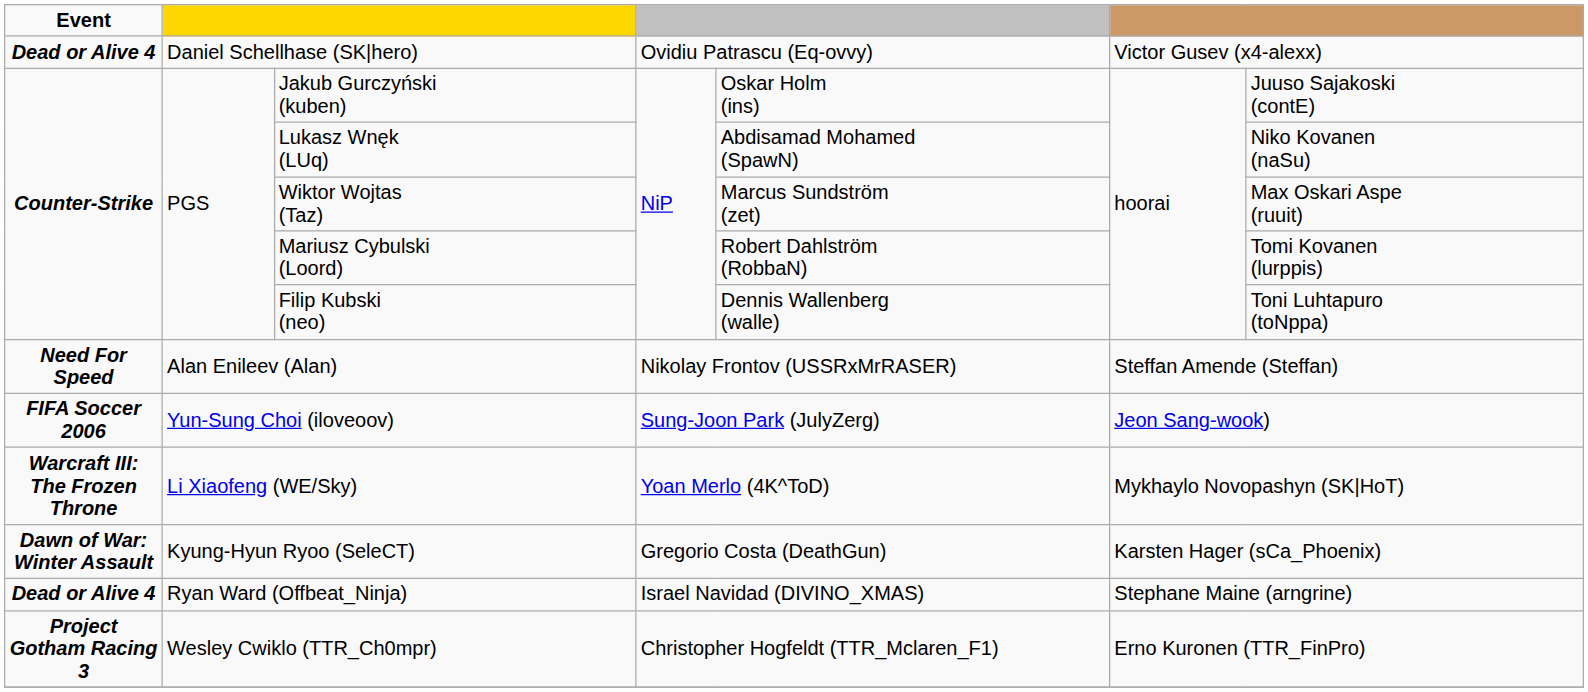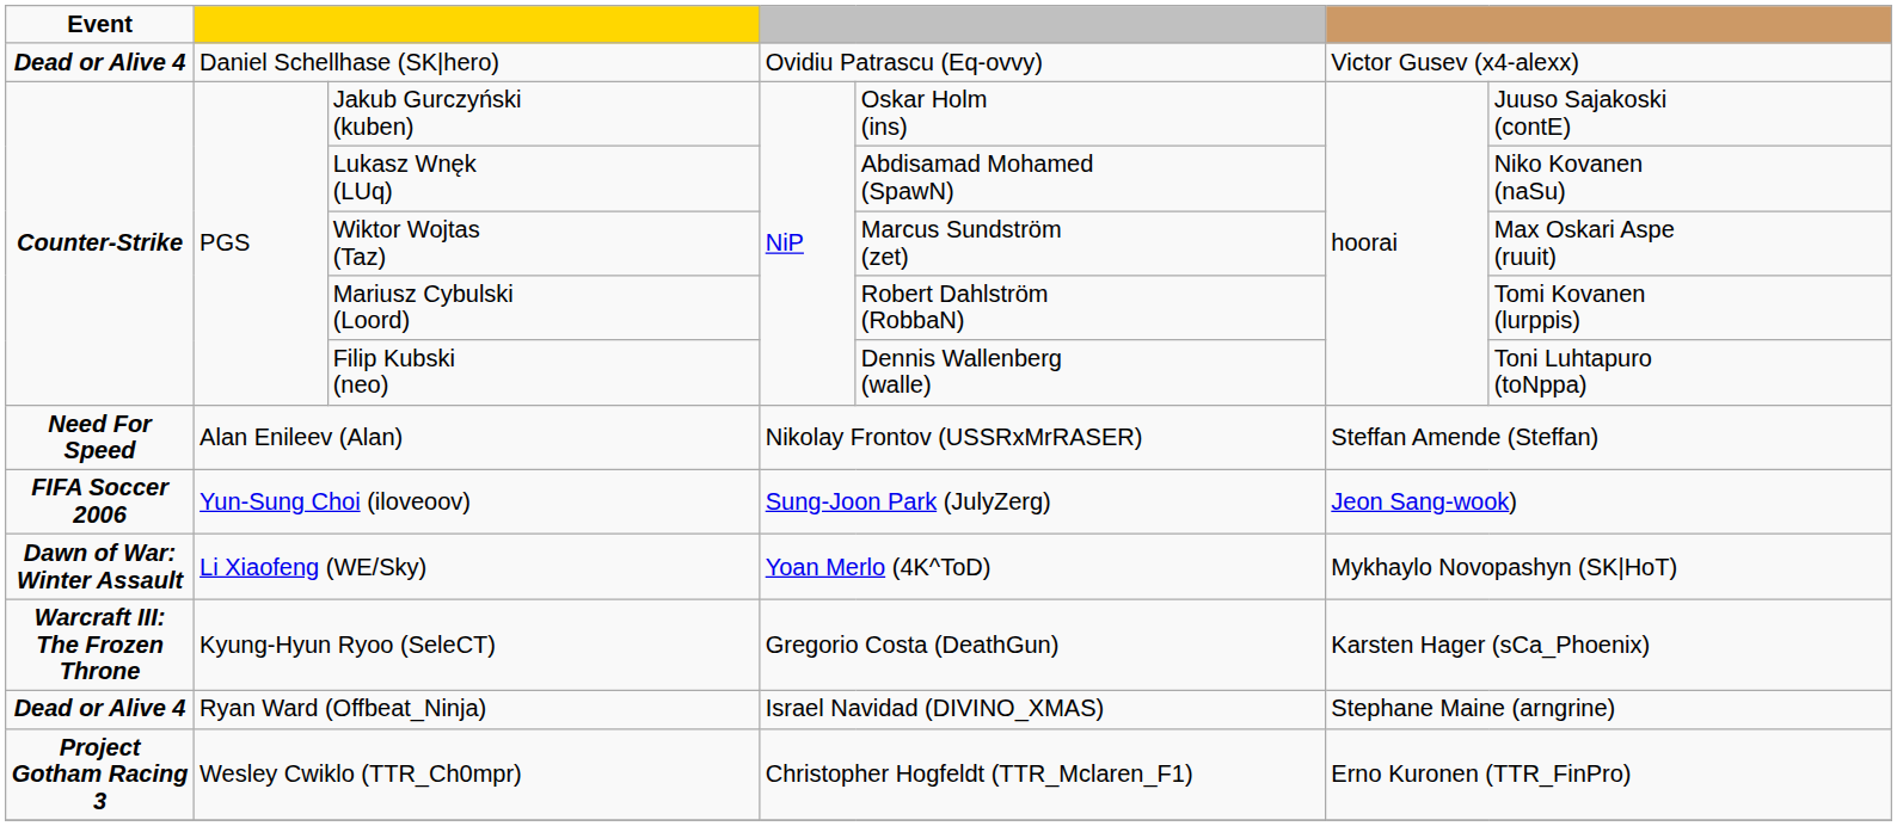Li Xiaofeng (WE/Sky) | Event: Warcraft III: The Frozen Throne -> Dawn of War: Winter Assault
Kyung-Hyun Ryoo (SeleCT) | Event: Dawn of War: Winter Assault -> Warcraft III: The Frozen Throne
